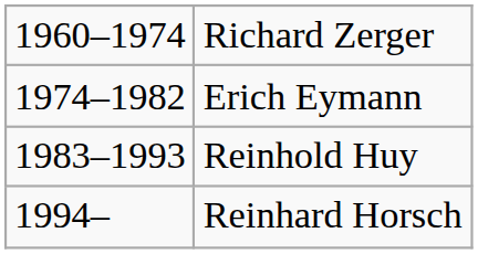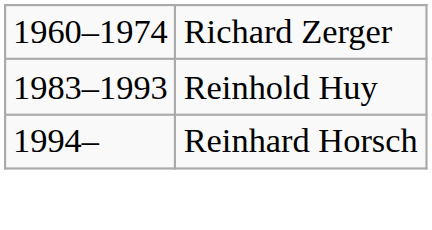- row: 1974–1982 | Erich Eymann
